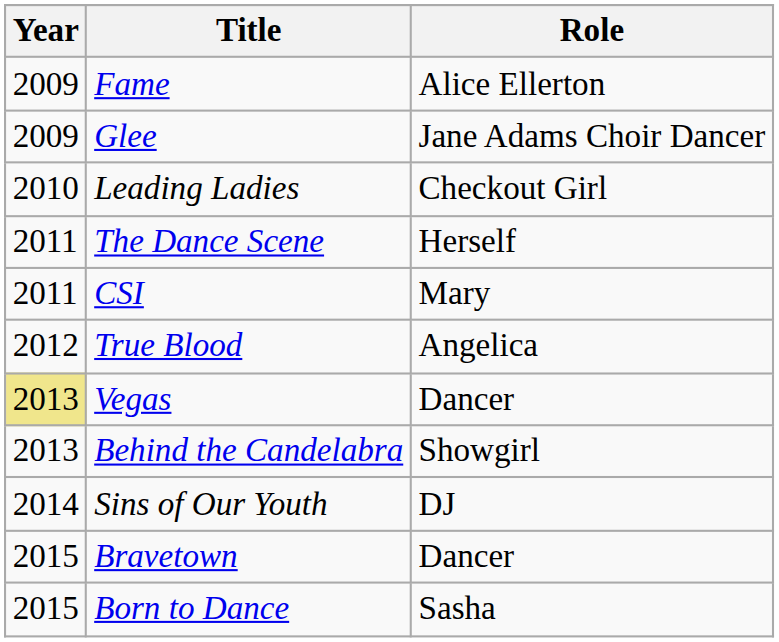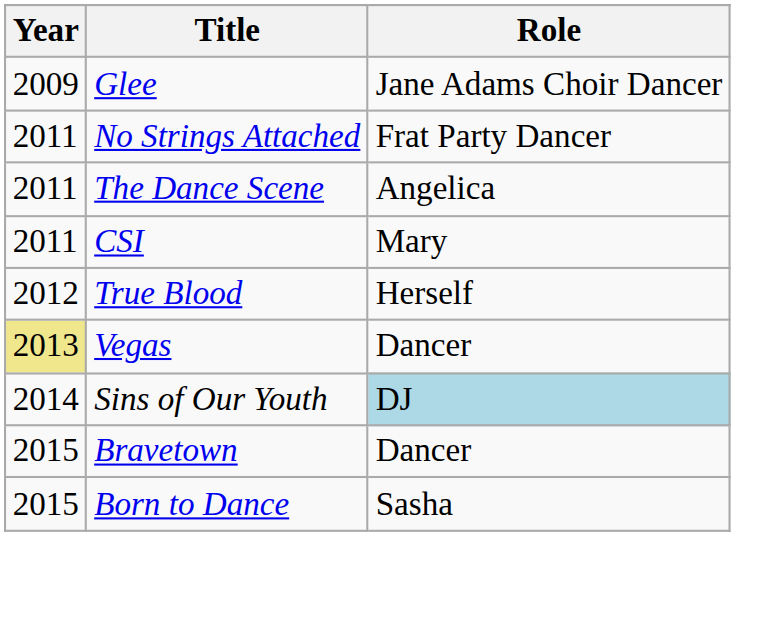- row: 2009 | Fame | Alice Ellerton
- row: 2010 | Leading Ladies | Checkout Girl
+ row: 2011 | No Strings Attached | Frat Party Dancer
The Dance Scene | Role: Herself -> Angelica
True Blood | Role: Angelica -> Herself
- row: 2013 | Behind the Candelabra | Showgirl
Sins of Our Youth | Role: no background -> lightblue background
